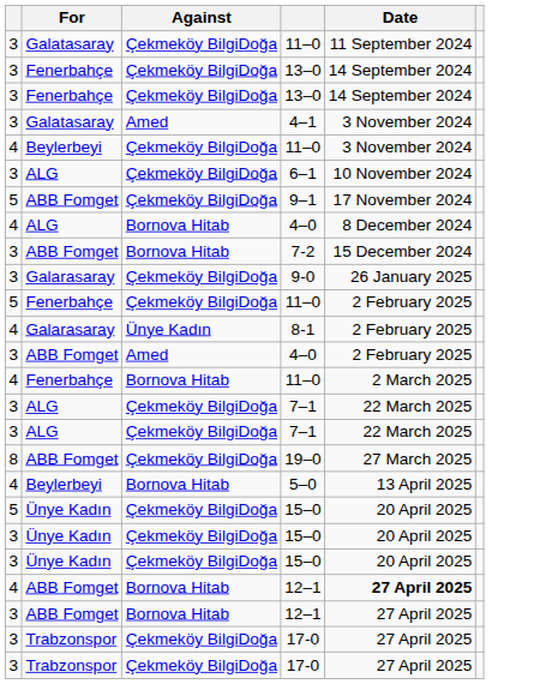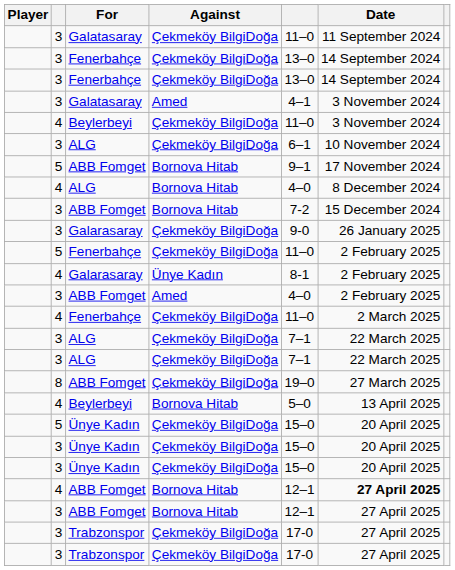+ column: Player
5 / ABB Fomget | Against: Çekmeköy BilgiDoğa -> Bornova Hitab
4 / Fenerbahçe | Against: Bornova Hitab -> Çekmeköy BilgiDoğa
